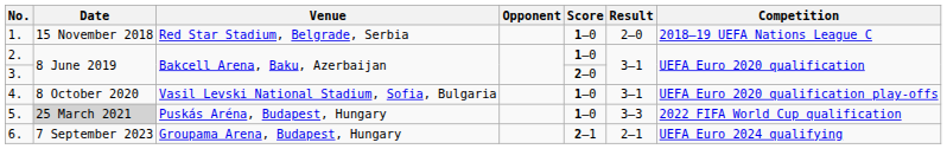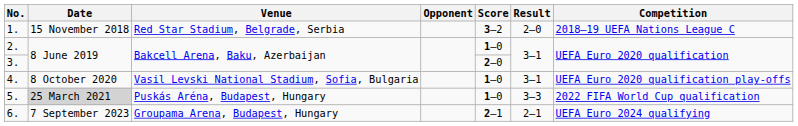1. | Score: 1–0 -> 3–2
